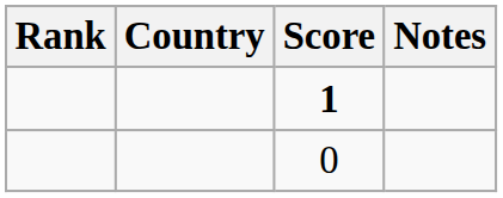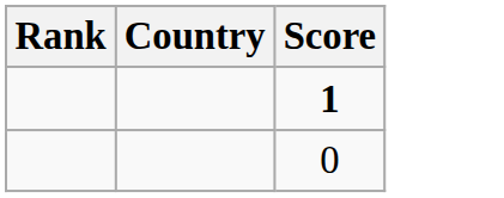- column: Notes
